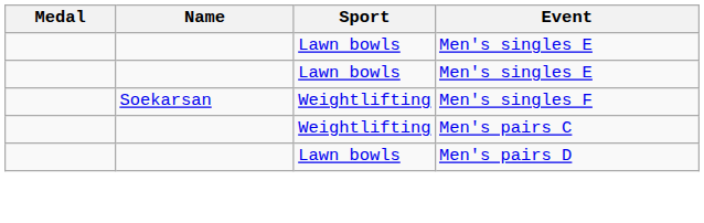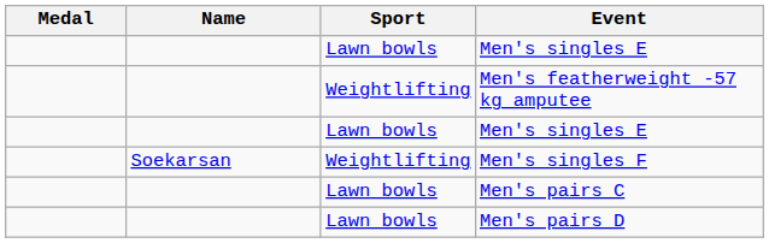+ row: Weightlifting | Men's featherweight -57 kg amputee
Men's pairs C | Sport: Weightlifting -> Lawn bowls
